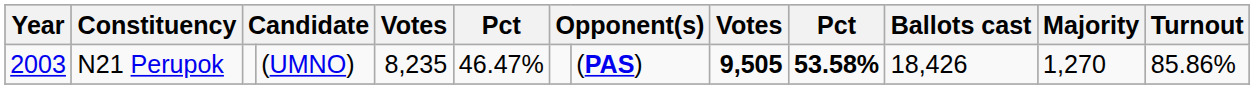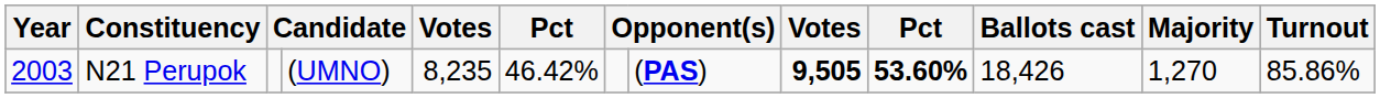N21 Perupok | column 6: 46.47% -> 46.42%
N21 Perupok | column 10: 53.58% -> 53.60%
